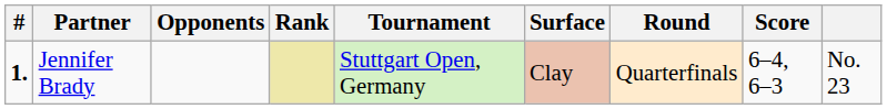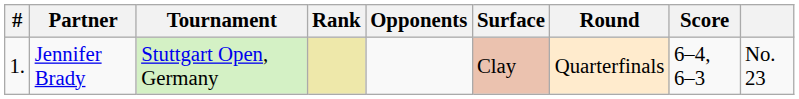columns swapped: Opponents <-> Tournament
Jennifer Brady | #: bold -> normal
